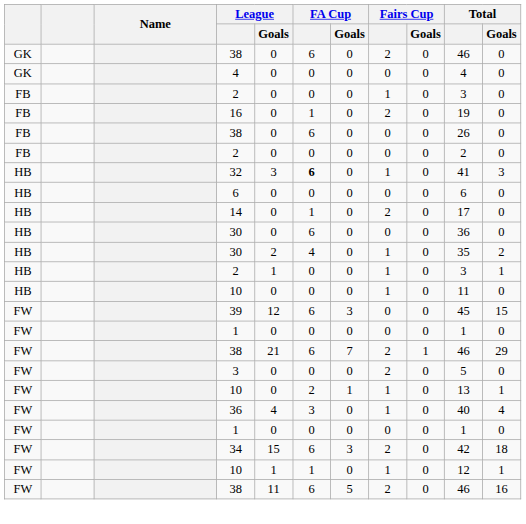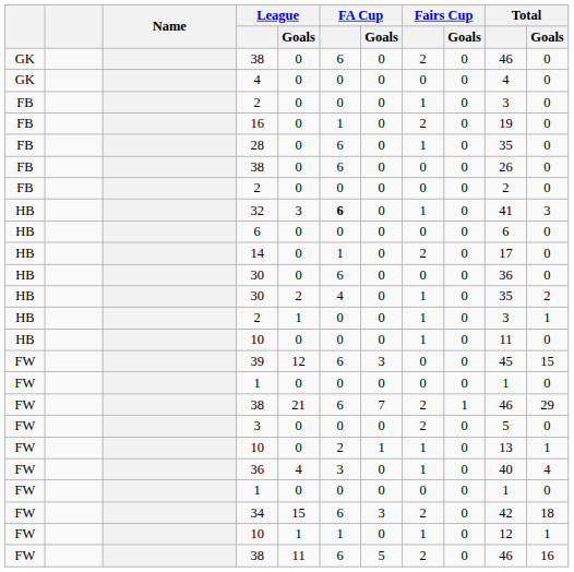+ row: FB | 28 | 0 | 6 | 0 | 1 | 0 | 35 | 0
